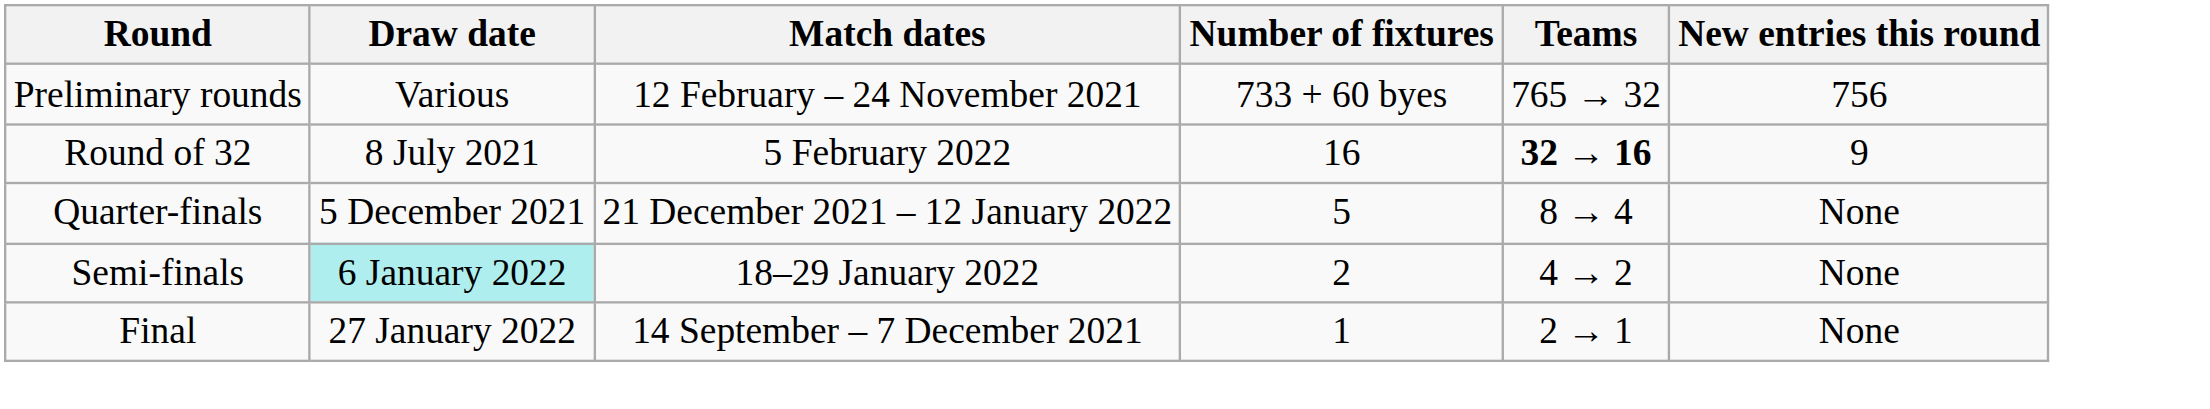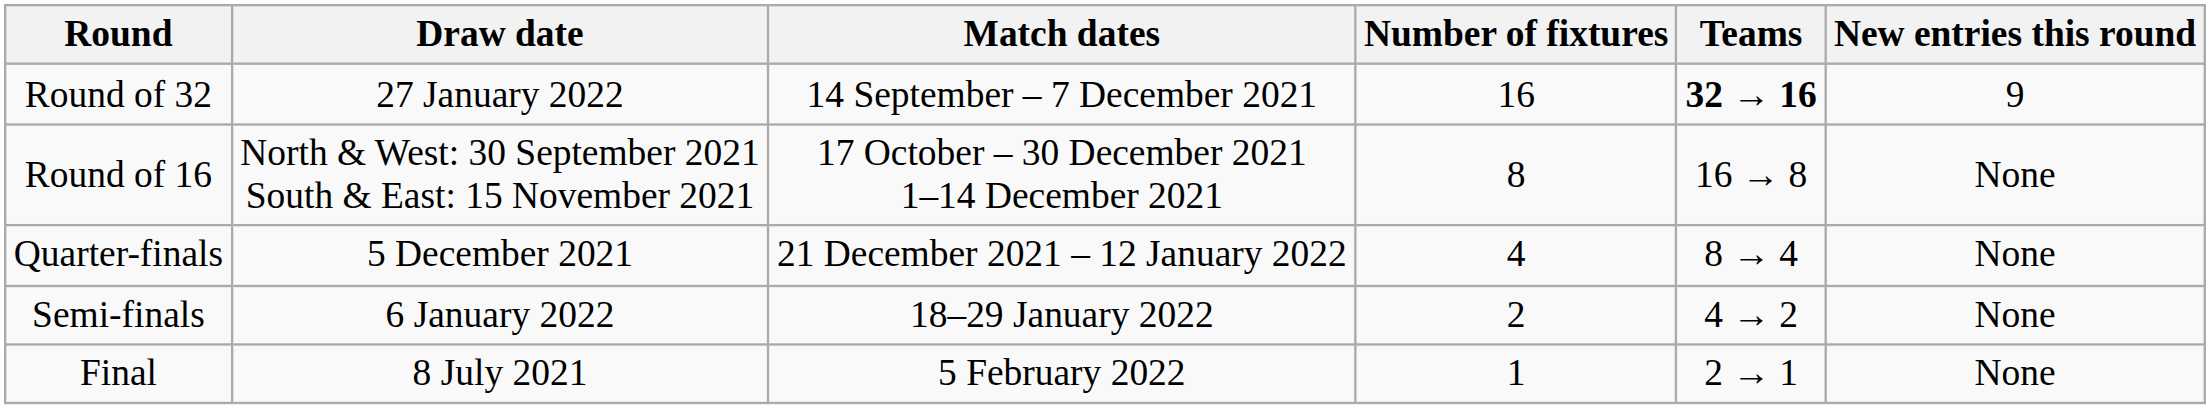- row: Preliminary rounds | Various | 12 February – 24 November 2021 | 733 + 60 byes | 765 → 32 | 756
Round of 32 | Draw date: 8 July 2021 -> 27 January 2022
Round of 32 | Match dates: 5 February 2022 -> 14 September – 7 December 2021
+ row: Round of 16 | North & West: 30 September 2021 South & East: 15 November 2021 | 17 October – 30 December 2021 1–14 December 2021 | 8 | 16 → 8 | None
Quarter-finals | Number of fixtures: 5 -> 4
Semi-finals | Draw date: paleturquoise background -> no background
Final | Draw date: 27 January 2022 -> 8 July 2021
Final | Match dates: 14 September – 7 December 2021 -> 5 February 2022
